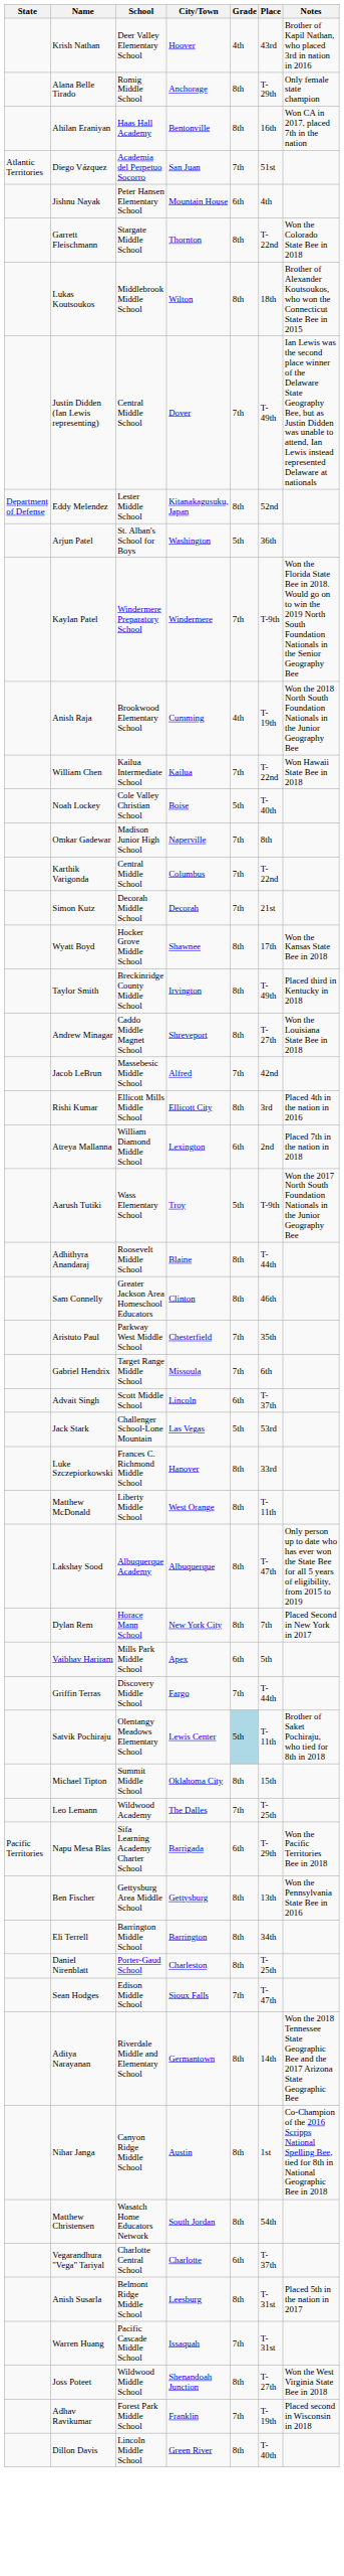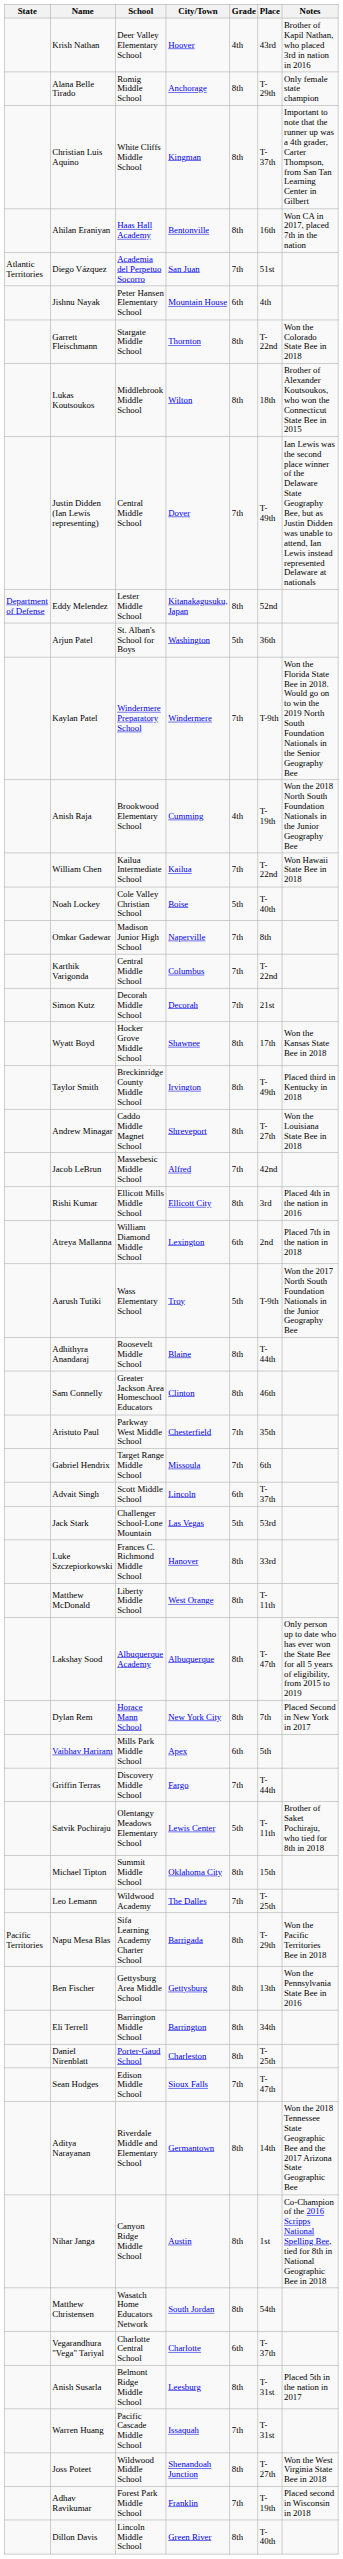+ row: Christian Luis Aquino | White Cliffs Middle School | Kingman | 8th | T-37th | Important to note that the runner up was a 4th grader, Carter Thompson, from San Tan Learning Center in Gilbert
Satvik Pochiraju | Grade: lightblue background -> no background
Napu Mesa Blas | Grade: 6th -> 8th
